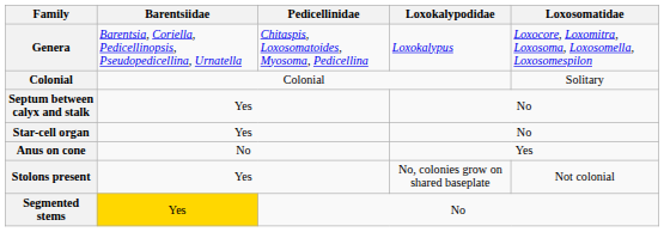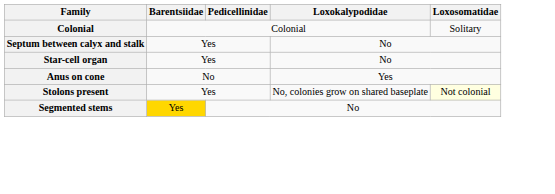- row: Genera | Barentsia, Coriella, Pedicellinopsis, Pseudopedicellina, Urnatella | Chitaspis, Loxosomatoides, Myosoma, Pedicellina | Loxokalypus | Loxocore, Loxomitra, Loxosoma, Loxosomella, Loxosomespilon
Stolons present | Loxosomatidae: no background -> lightyellow background
